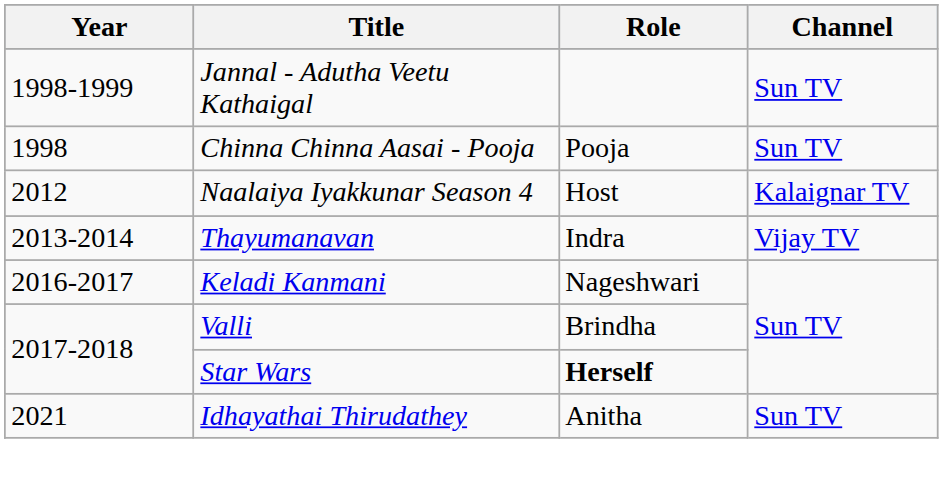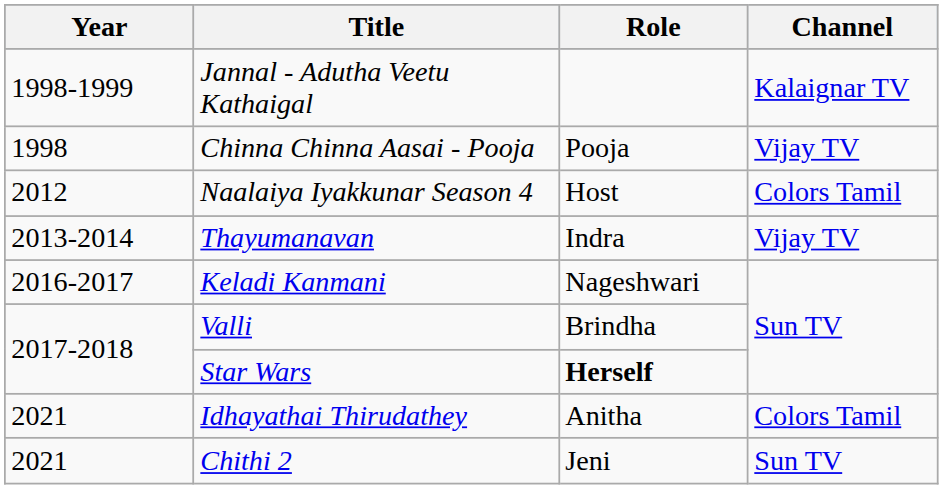Jannal - Adutha Veetu Kathaigal | Channel: Sun TV -> Kalaignar TV
Chinna Chinna Aasai - Pooja | Channel: Sun TV -> Vijay TV
Naalaiya Iyakkunar Season 4 | Channel: Kalaignar TV -> Colors Tamil
Idhayathai Thirudathey | Channel: Sun TV -> Colors Tamil
+ row: 2021 | Chithi 2 | Jeni | Sun TV
